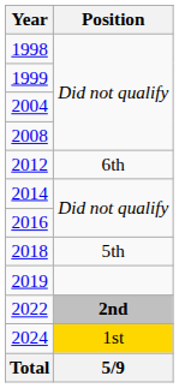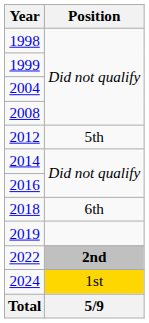2012 | Position: 6th -> 5th
2018 | Position: 5th -> 6th
